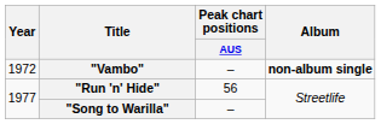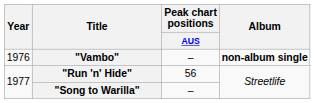"Vambo" | Year: 1972 -> 1976
